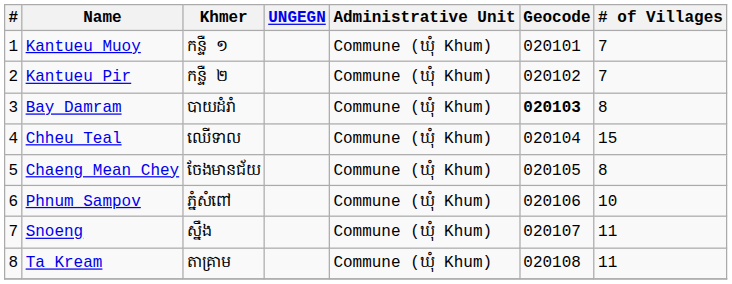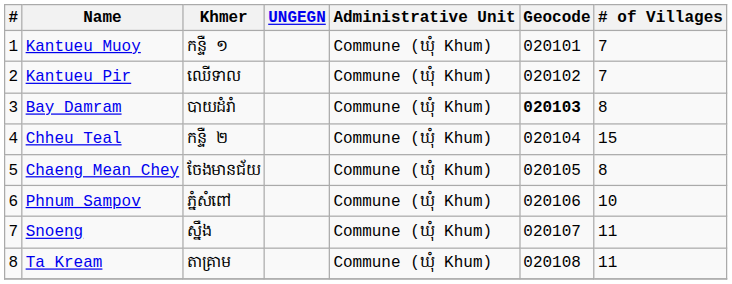Kantueu Pir | Khmer: កន្ទឺ ២ -> ឈើទាល
Chheu Teal | Khmer: ឈើទាល -> កន្ទឺ ២
